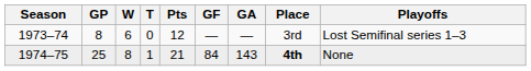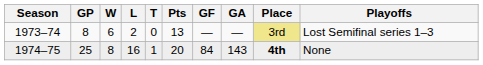+ column: L | 2 | 16
1973–74 | Pts: 12 -> 13
1973–74 | Place: no background -> khaki background
1974–75 | Pts: 21 -> 20
